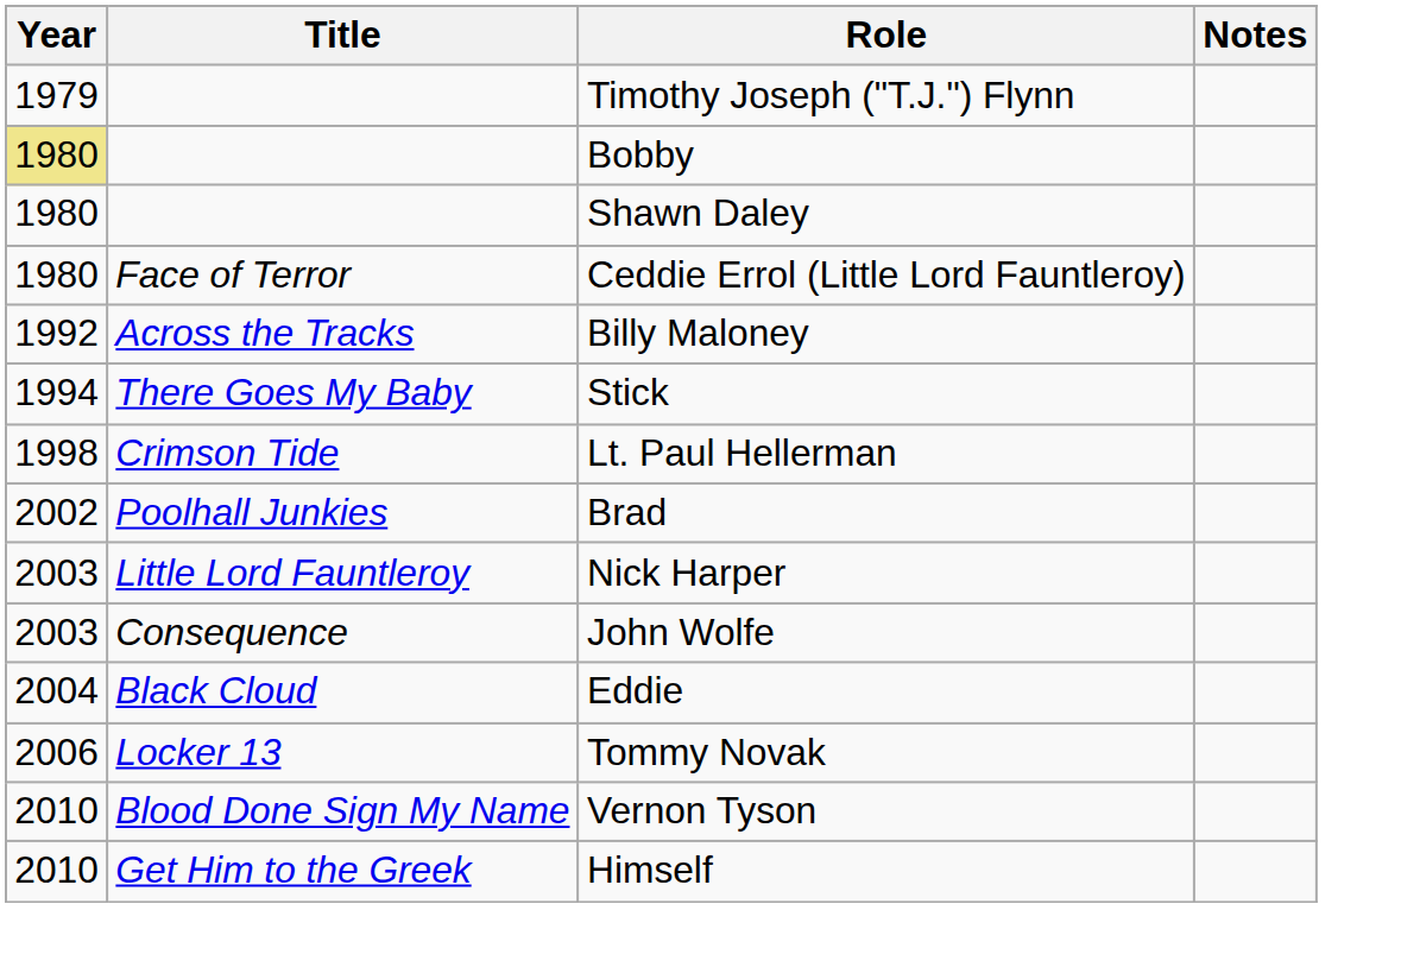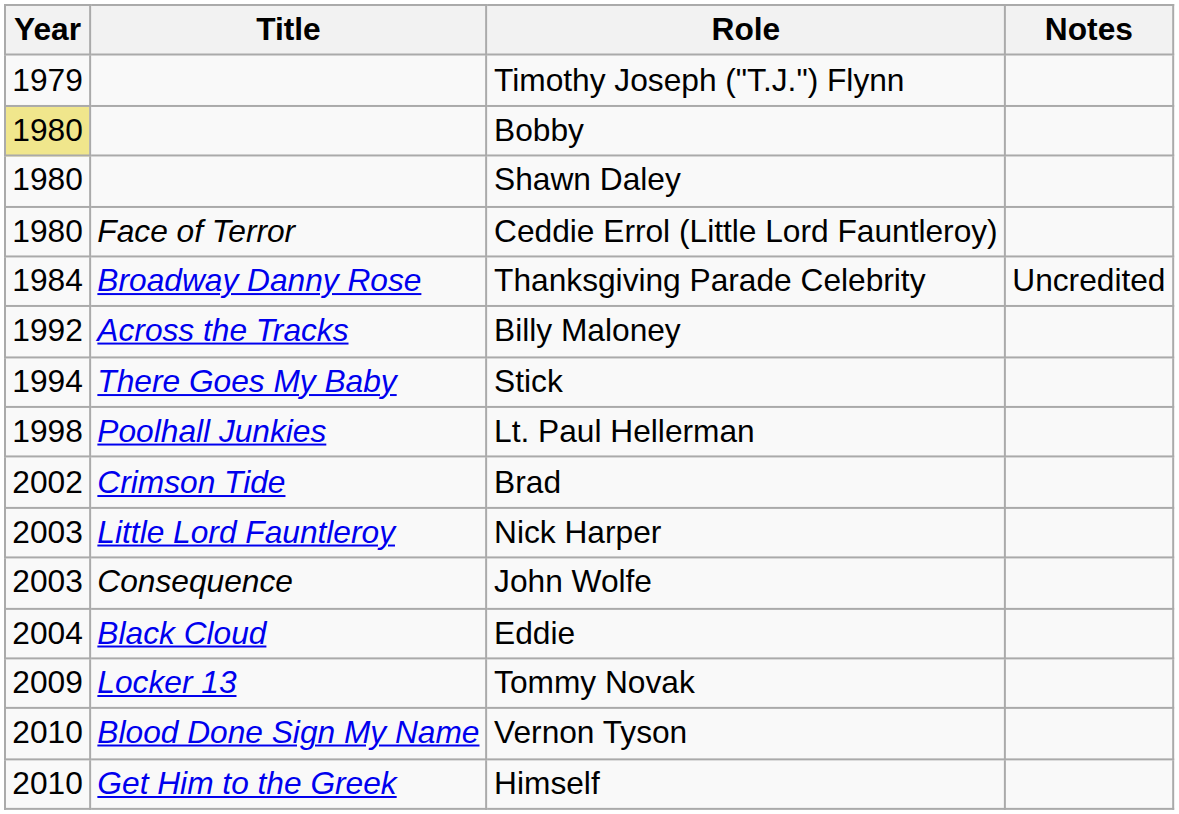+ row: 1984 | Broadway Danny Rose | Thanksgiving Parade Celebrity | Uncredited
Lt. Paul Hellerman | Title: Crimson Tide -> Poolhall Junkies
Brad | Title: Poolhall Junkies -> Crimson Tide
Tommy Novak | Year: 2006 -> 2009
